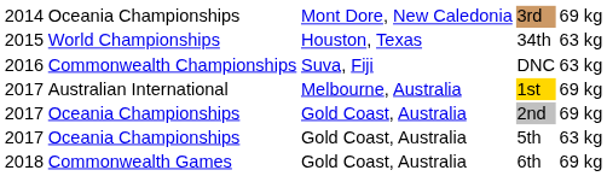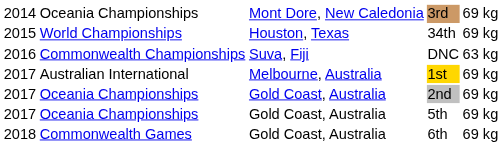34th | column 5: 63 kg -> 69 kg
5th | column 5: 63 kg -> 69 kg
